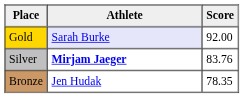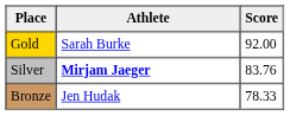Gold | Athlete: lavender background -> no background
Bronze | Score: 78.35 -> 78.33
